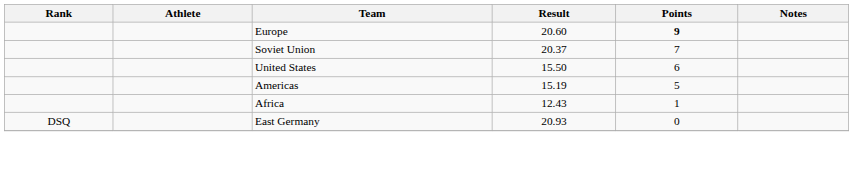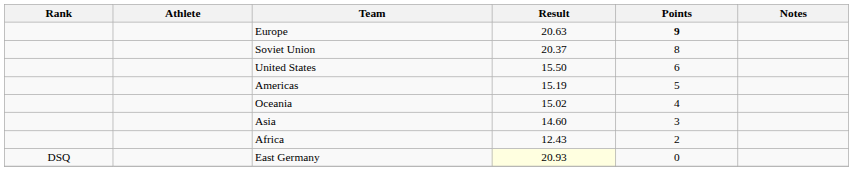Europe | Result: 20.60 -> 20.63
Soviet Union | Points: 7 -> 8
+ row: Oceania | 15.02 | 4
+ row: Asia | 14.60 | 3
Africa | Points: 1 -> 2
East Germany | Result: no background -> lightyellow background
